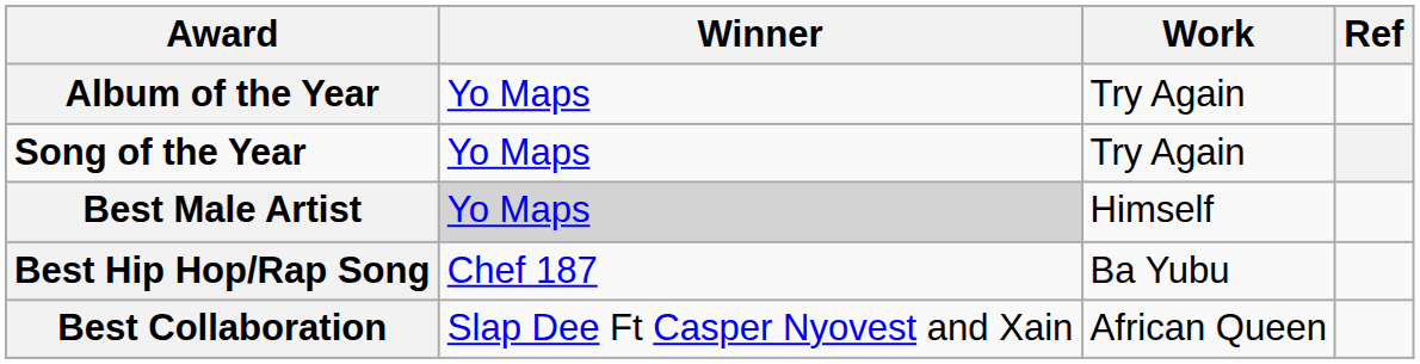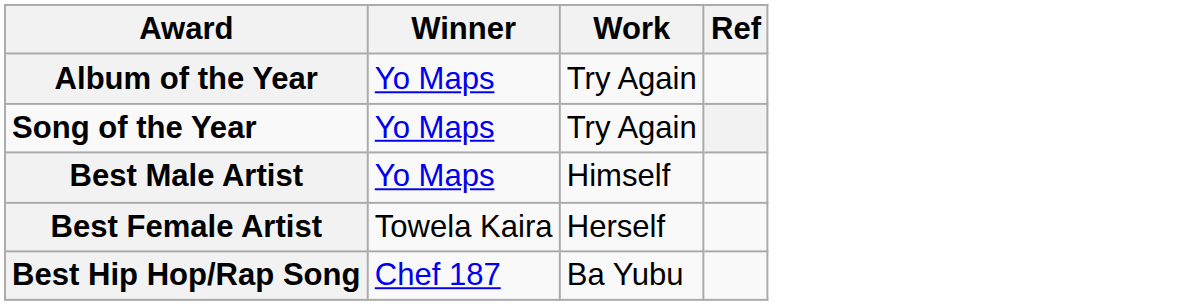Best Male Artist | Winner: lightgrey background -> no background
+ row: Best Female Artist | Towela Kaira | Herself
- row: Best Collaboration | Slap Dee Ft Casper Nyovest and Xain | African Queen
